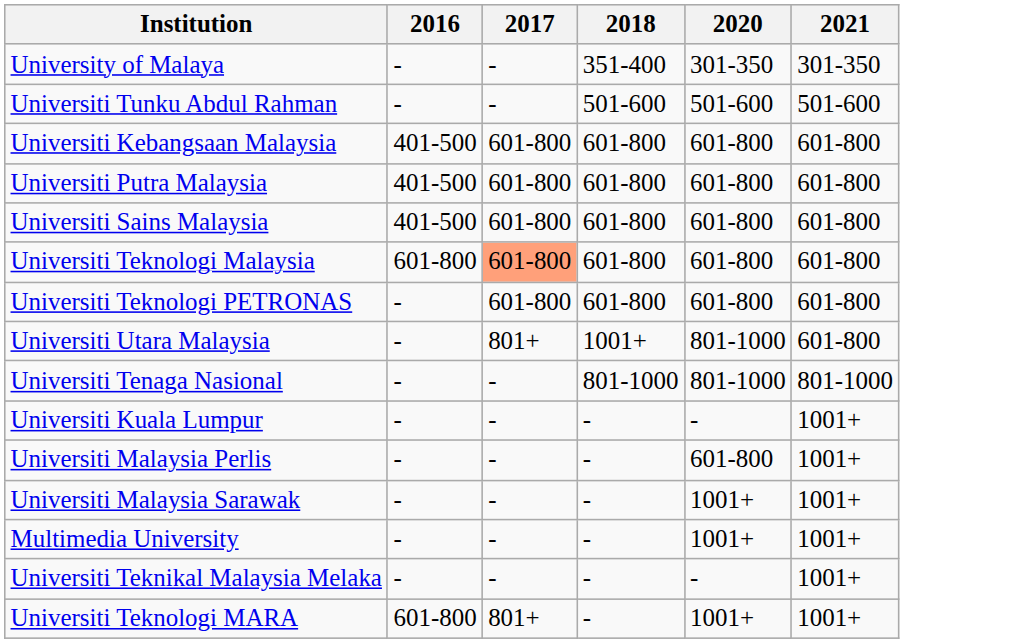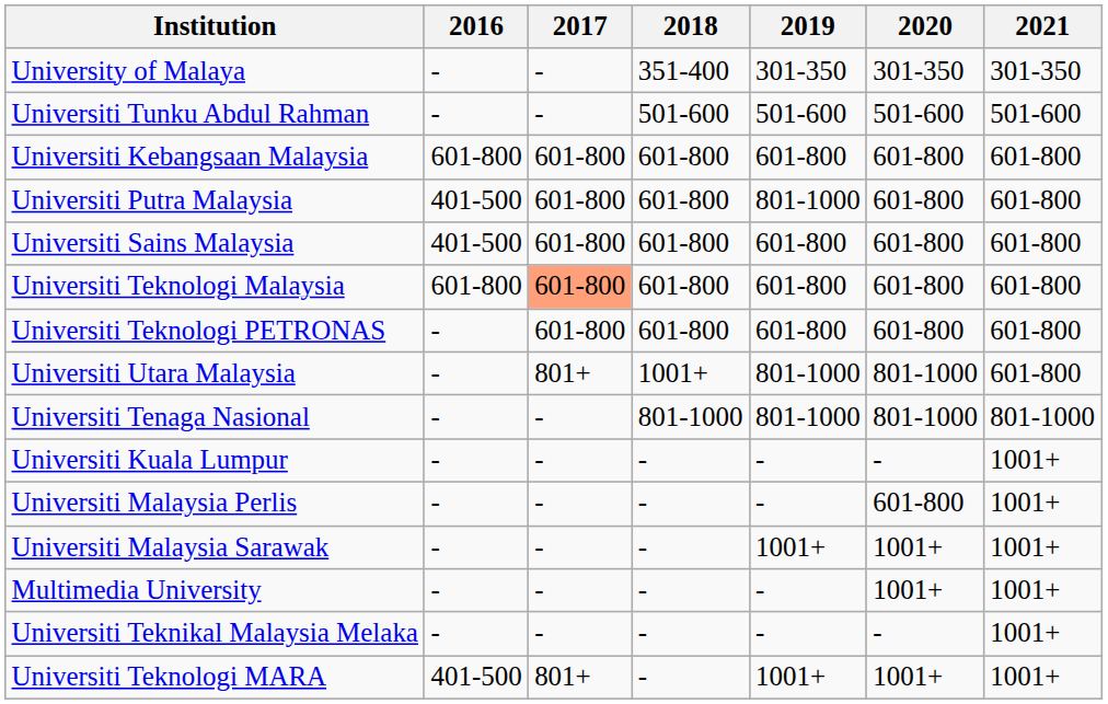+ column: 2019 | 301-350 | 501-600 | 601-800 | 801-1000 | 601-800 | 601-800 | 601-800 | 801-1000 | 801-1000 | - | - | 1001+ | - | - | 1001+
Universiti Kebangsaan Malaysia | 2016: 401-500 -> 601-800
Universiti Teknologi MARA | 2016: 601-800 -> 401-500
